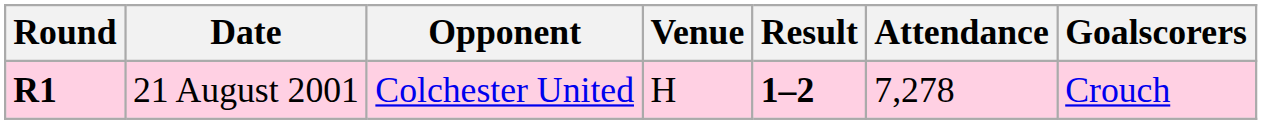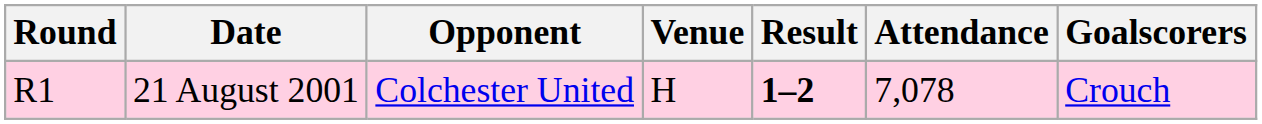21 August 2001 | Round: bold -> normal
21 August 2001 | Attendance: 7,278 -> 7,078
